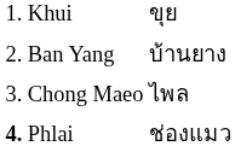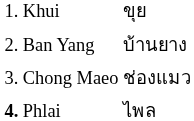Chong Maeo | column 3: ไพล -> ช่องแมว
Phlai | column 3: ช่องแมว -> ไพล
